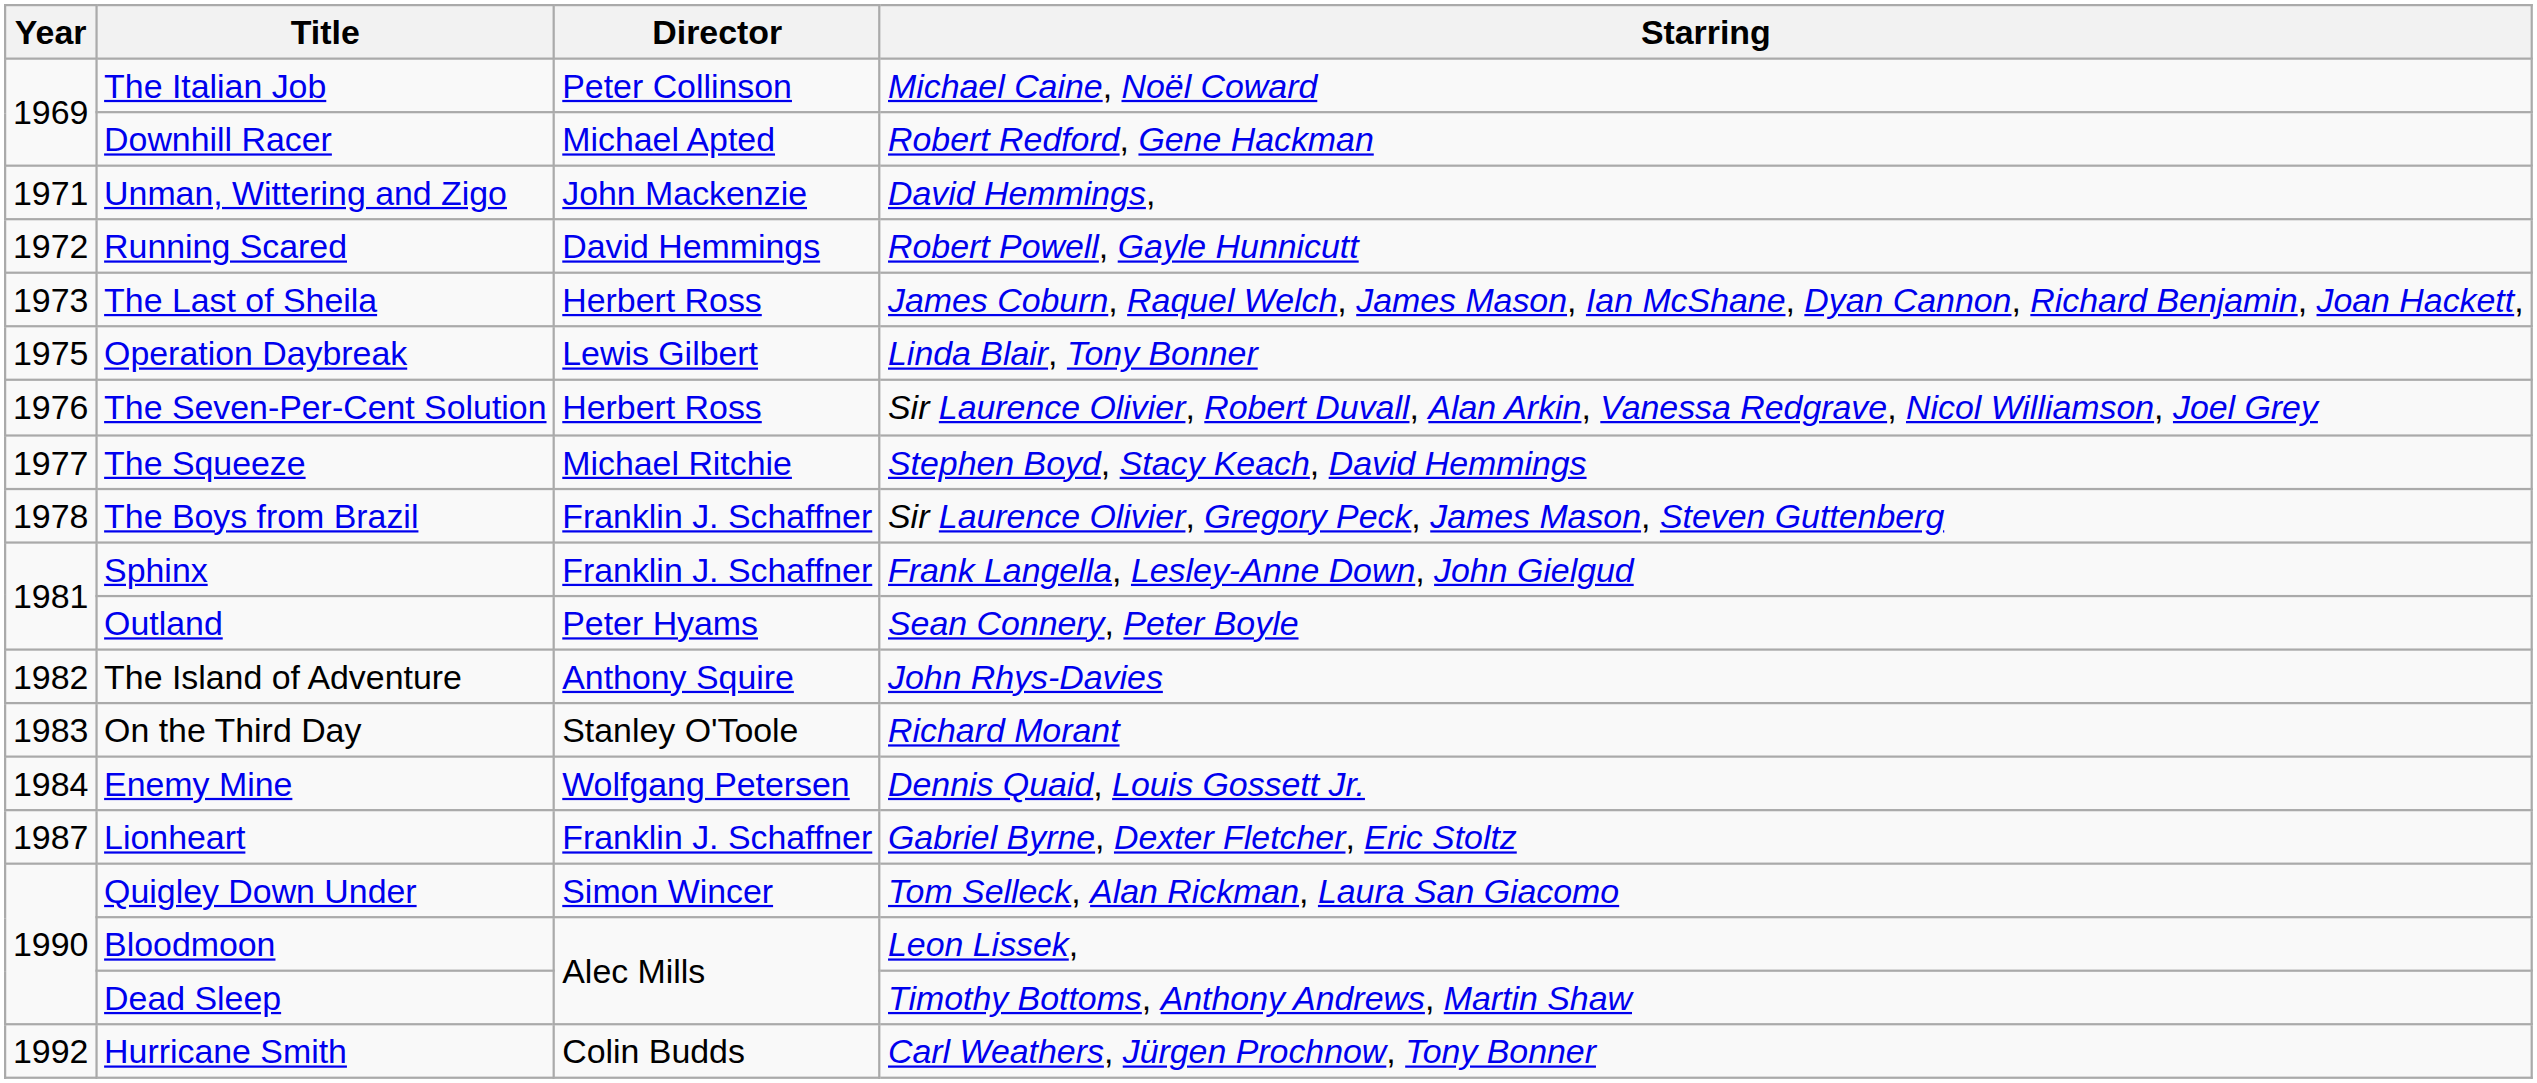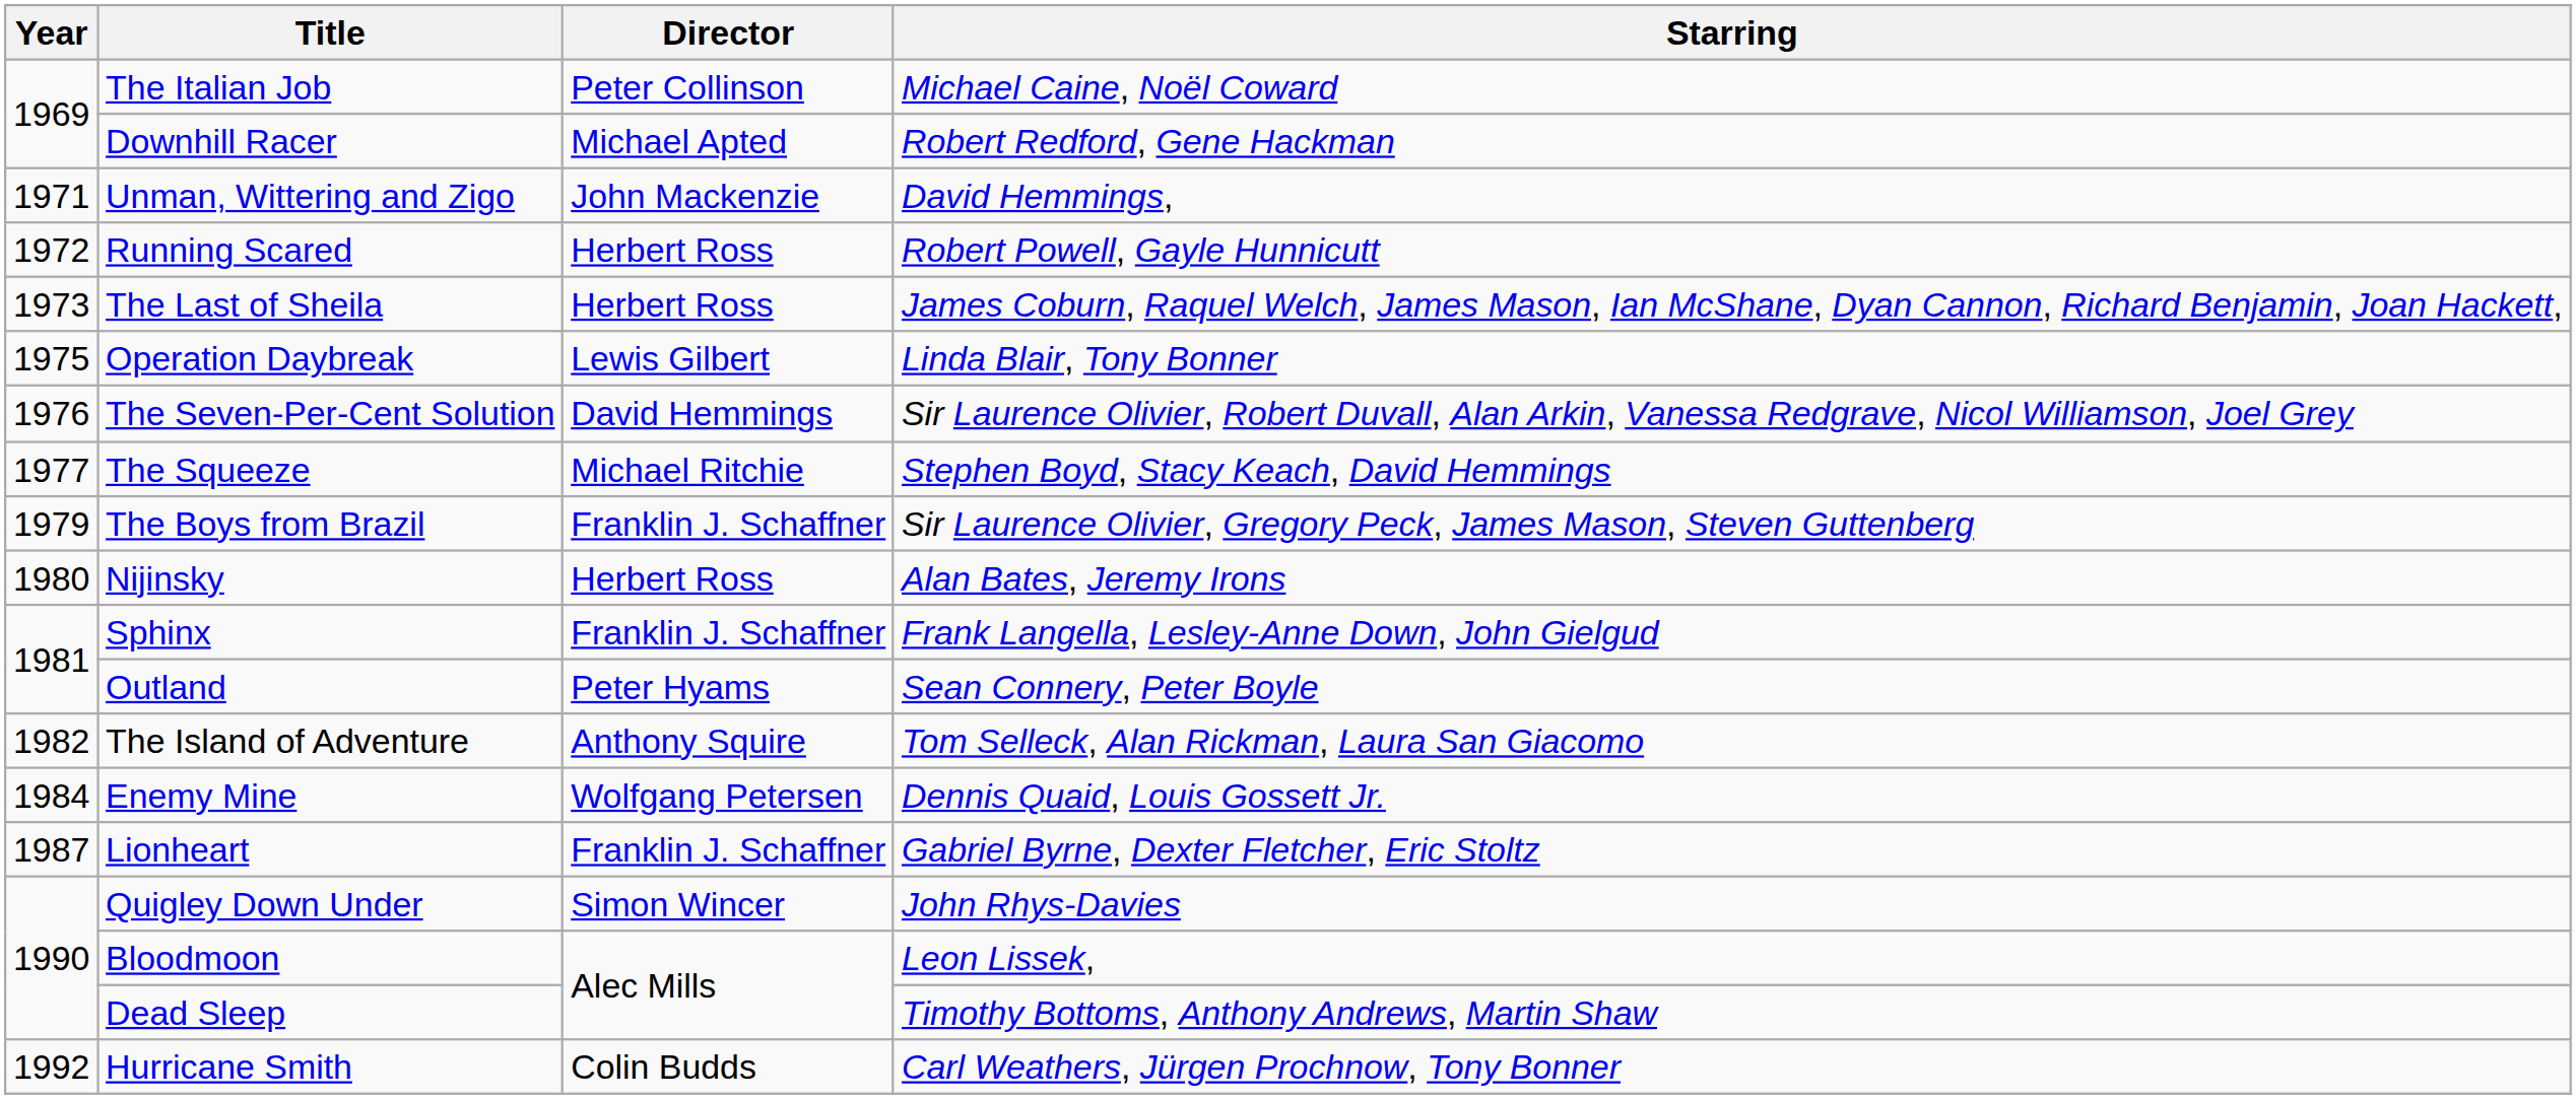Running Scared | Director: David Hemmings -> Herbert Ross
The Seven-Per-Cent Solution | Director: Herbert Ross -> David Hemmings
The Boys from Brazil | Year: 1978 -> 1979
+ row: 1980 | Nijinsky | Herbert Ross | Alan Bates, Jeremy Irons
The Island of Adventure | Starring: John Rhys-Davies -> Tom Selleck, Alan Rickman, Laura San Giacomo
- row: 1983 | On the Third Day | Stanley O'Toole | Richard Morant
Quigley Down Under | Starring: Tom Selleck, Alan Rickman, Laura San Giacomo -> John Rhys-Davies
